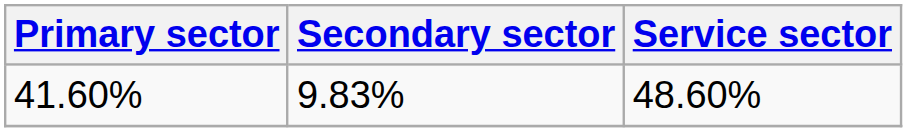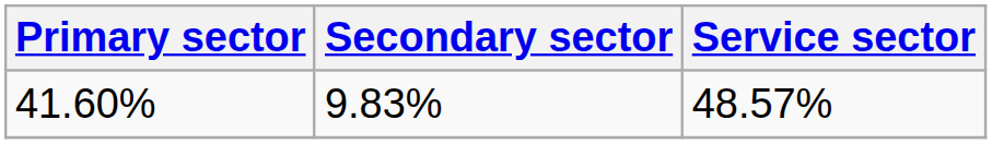41.60% | Service sector: 48.60% -> 48.57%
